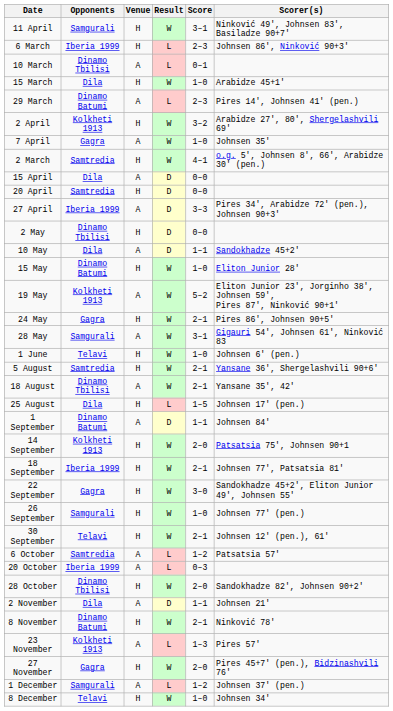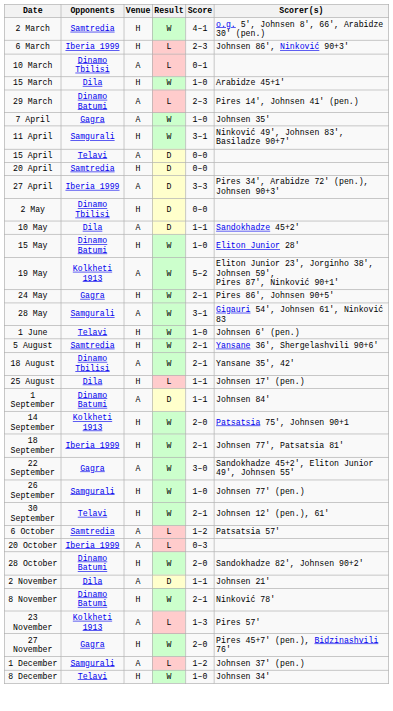rows swapped: 2 March <-> 11 April
- row: 2 April | Kolkheti 1913 | H | W | 3–2 | Arabidze 27', 80', Shergelashvili 69'
15 April | Opponents: Dila -> Telavi
25 August | Score: 1–5 -> 1–1
22 September | Venue: H -> A
28 October | Opponents: Dinamo Tbilisi -> Dinamo Batumi
